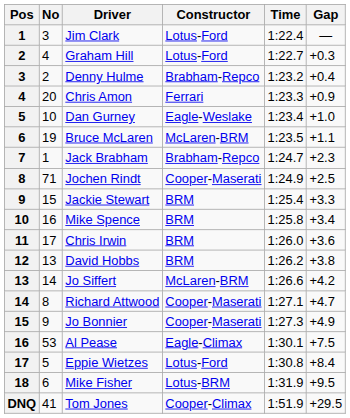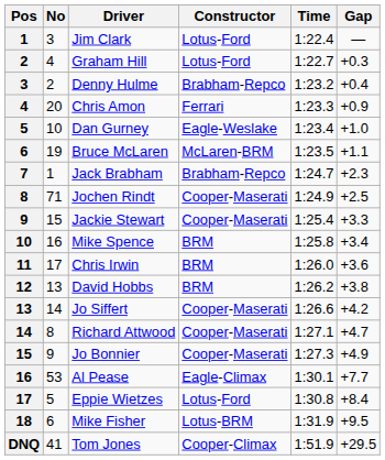Jackie Stewart | Constructor: BRM -> Cooper-Maserati
Jo Siffert | Constructor: McLaren-BRM -> Cooper-Maserati
Al Pease | Gap: +7.5 -> +7.7
